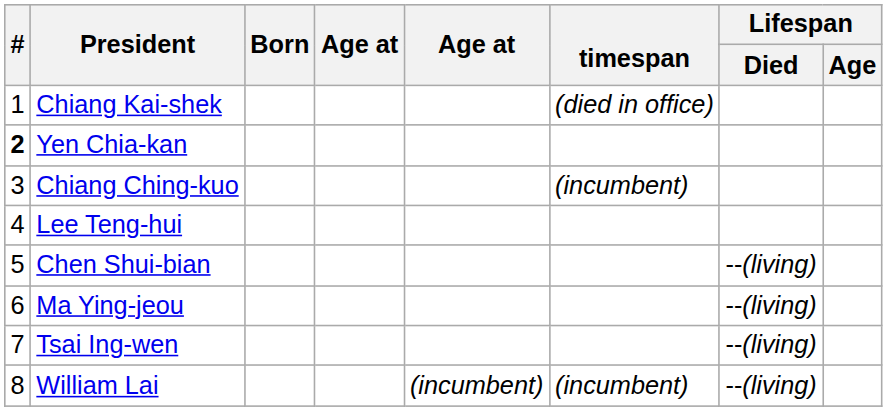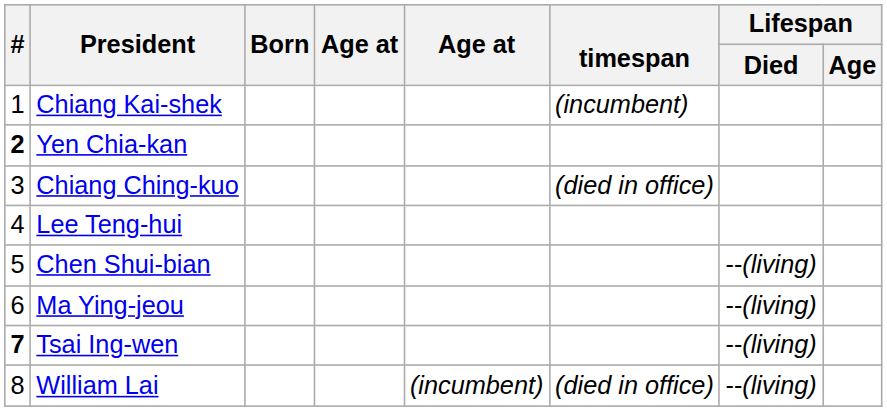Chiang Kai-shek | timespan: (died in office) -> (incumbent)
Chiang Ching-kuo | timespan: (incumbent) -> (died in office)
Tsai Ing-wen | #: normal -> bold
William Lai | timespan: (incumbent) -> (died in office)
